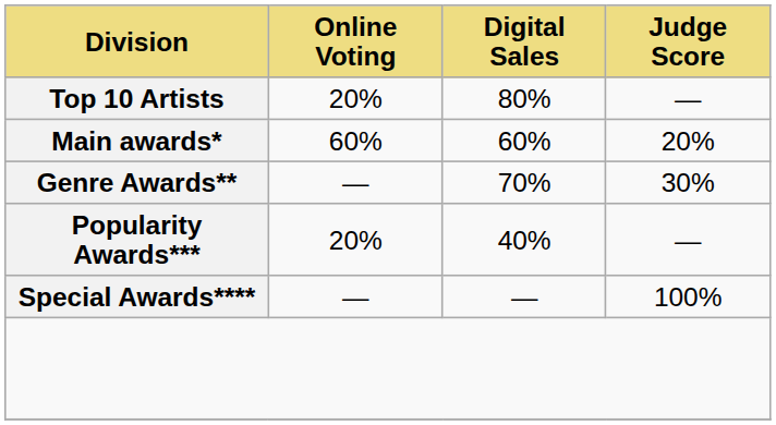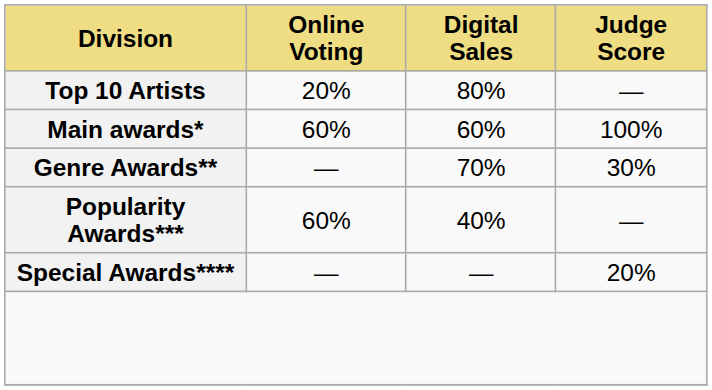Main awards* | Judge Score: 20% -> 100%
Popularity Awards*** | Online Voting: 20% -> 60%
Special Awards**** | Judge Score: 100% -> 20%
